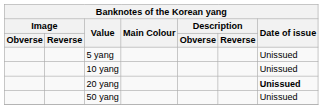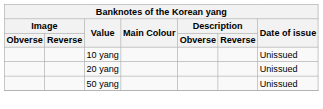- row: 5 yang | Unissued
20 yang | Date of issue: bold -> normal
